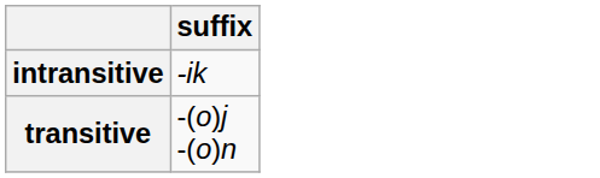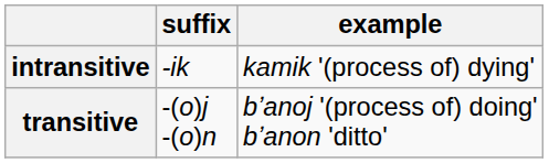+ column: example | kamik '(process of) dying' | bʼanoj '(process of) doing' bʼanon 'ditto'
